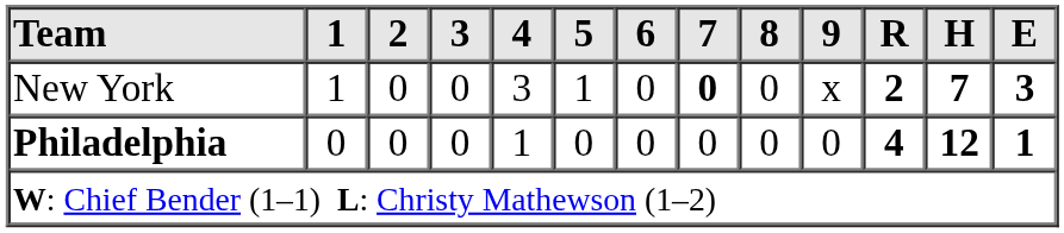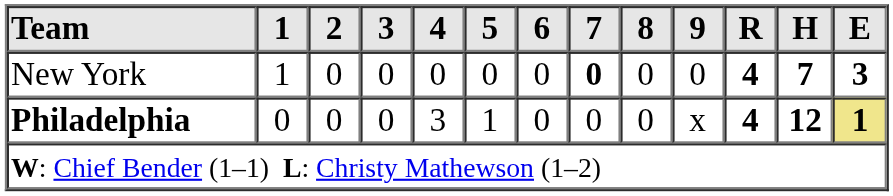New York | 4: 3 -> 0
New York | 5: 1 -> 0
New York | 9: x -> 0
New York | R: 2 -> 4
Philadelphia | 4: 1 -> 3
Philadelphia | 5: 0 -> 1
Philadelphia | 9: 0 -> x
Philadelphia | E: no background -> khaki background
